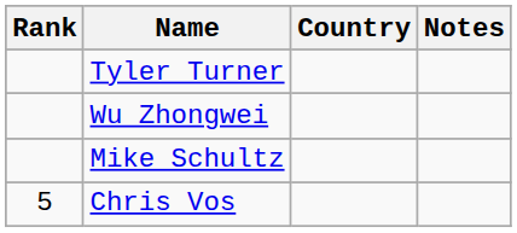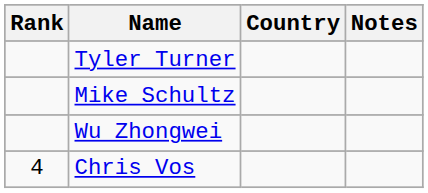rows swapped: Mike Schultz <-> Wu Zhongwei
Chris Vos | Rank: 5 -> 4
